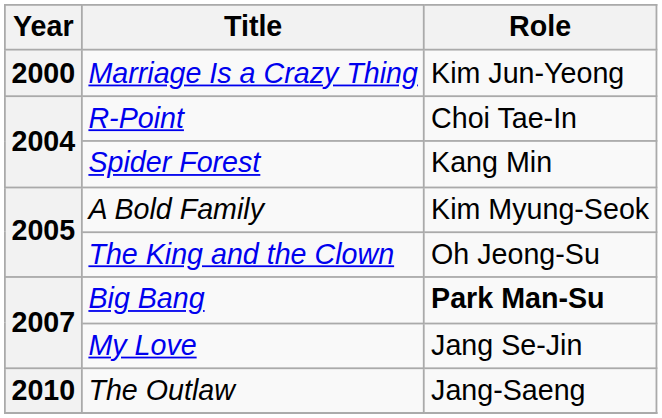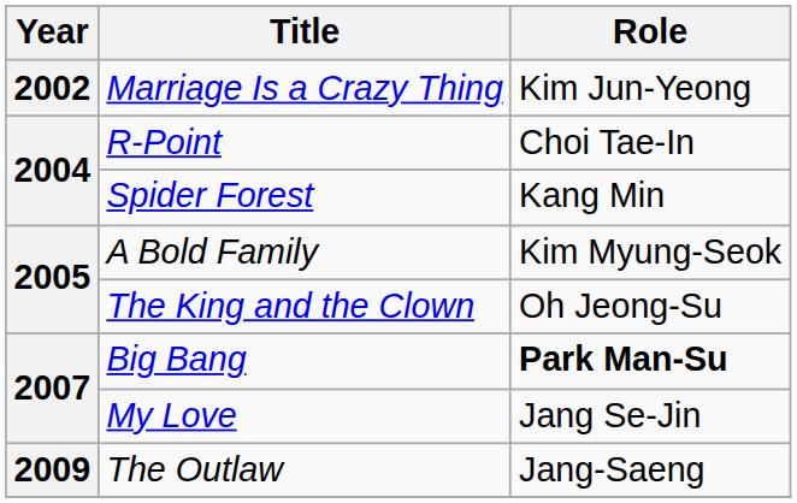Marriage Is a Crazy Thing | Year: 2000 -> 2002
The Outlaw | Year: 2010 -> 2009
